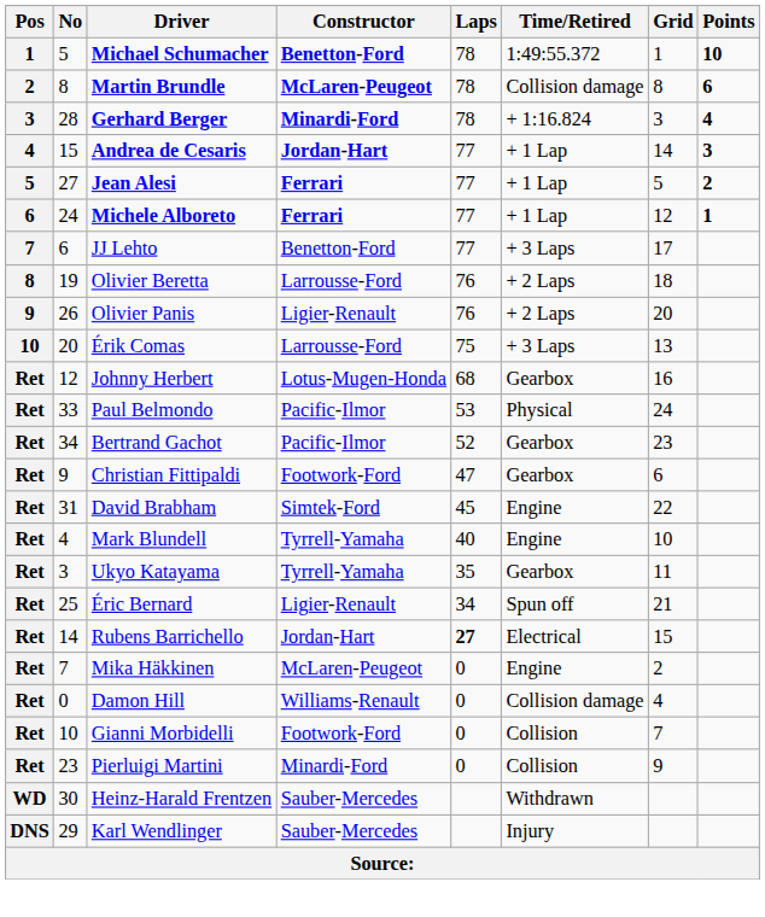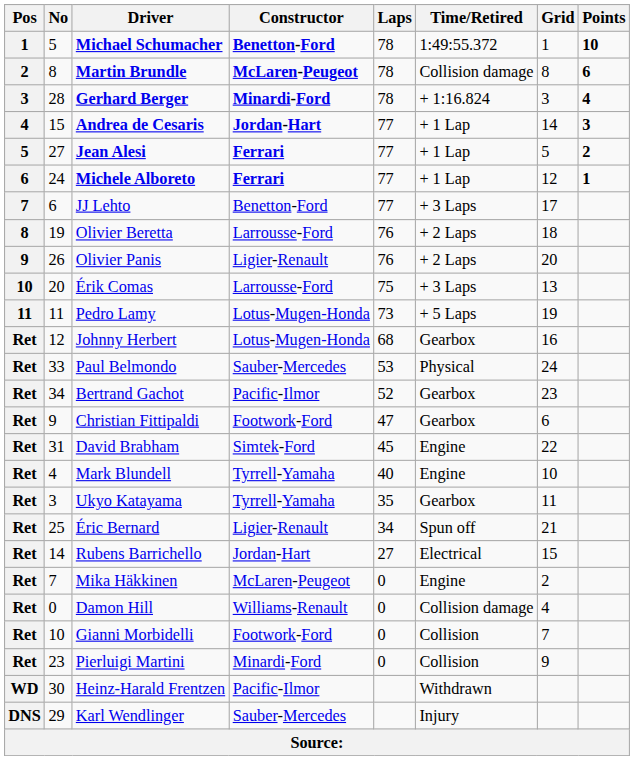+ row: 11 | 11 | Pedro Lamy | Lotus-Mugen-Honda | 73 | + 5 Laps | 19
Paul Belmondo | Constructor: Pacific-Ilmor -> Sauber-Mercedes
Rubens Barrichello | Laps: bold -> normal
Heinz-Harald Frentzen | Constructor: Sauber-Mercedes -> Pacific-Ilmor
